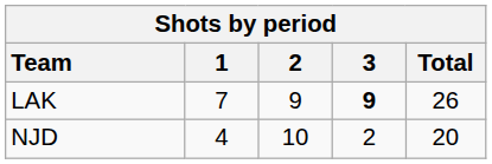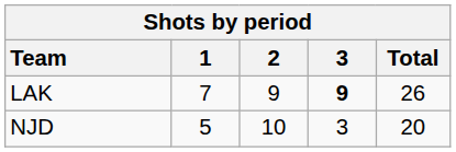NJD | 1: 4 -> 5
NJD | 3: 2 -> 3
